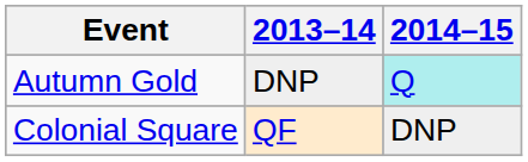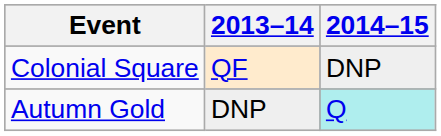rows swapped: Autumn Gold <-> Colonial Square
